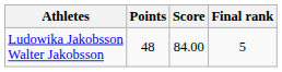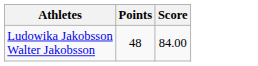- column: Final rank | 5
